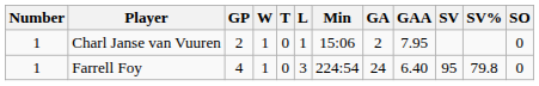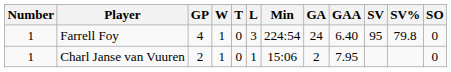rows swapped: Farrell Foy <-> Charl Janse van Vuuren
